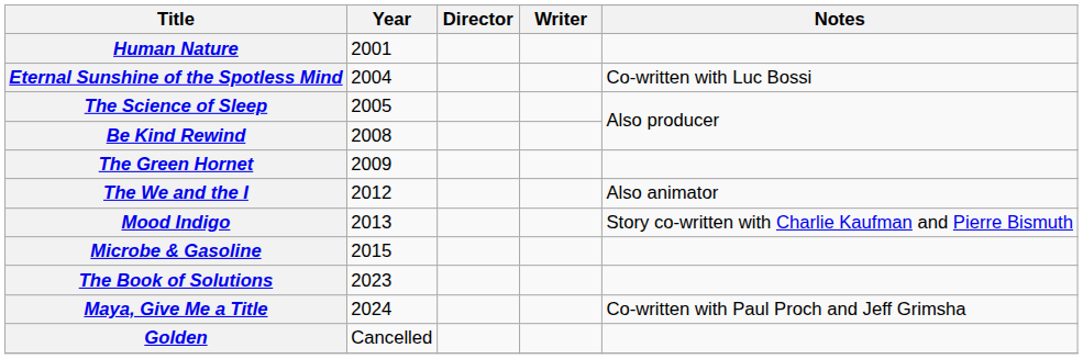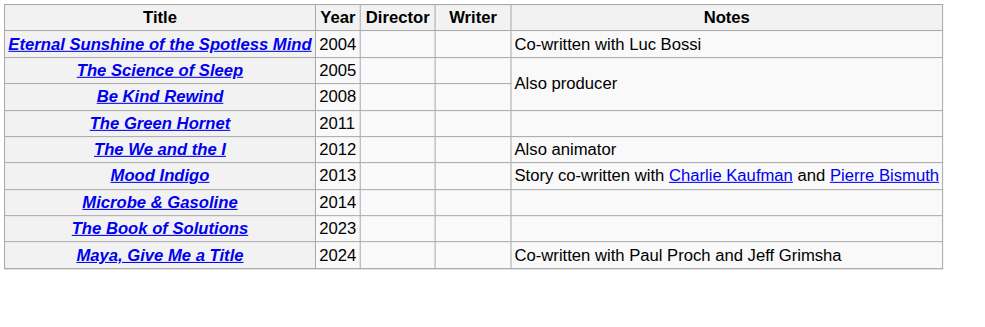- row: Human Nature | 2001
The Green Hornet | Year: 2009 -> 2011
Microbe & Gasoline | Year: 2015 -> 2014
- row: Golden | Cancelled
